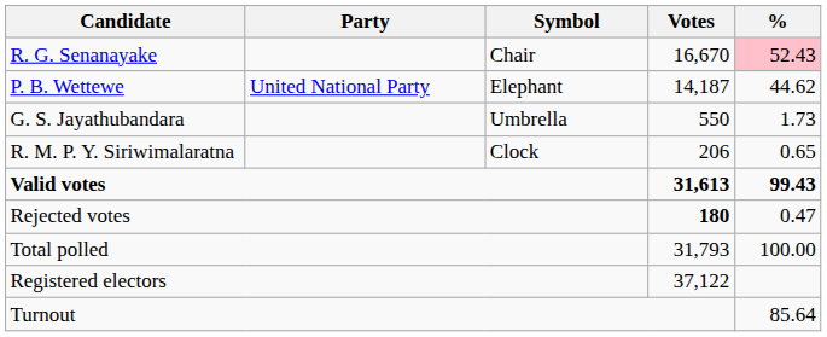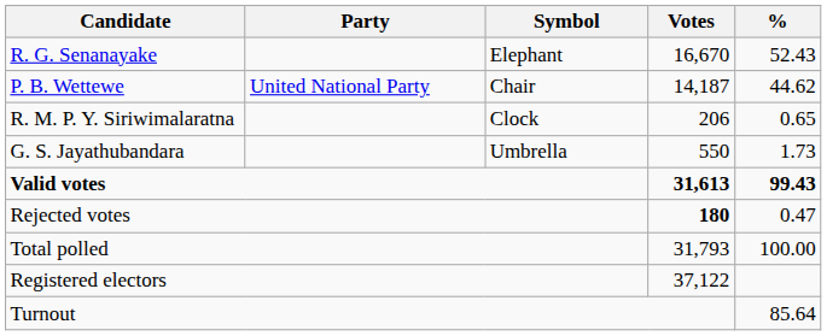R. G. Senanayake | Symbol: Chair -> Elephant
R. G. Senanayake | %: pink background -> no background
P. B. Wettewe | Symbol: Elephant -> Chair
rows swapped: G. S. Jayathubandara <-> R. M. P. Y. Siriwimalaratna
